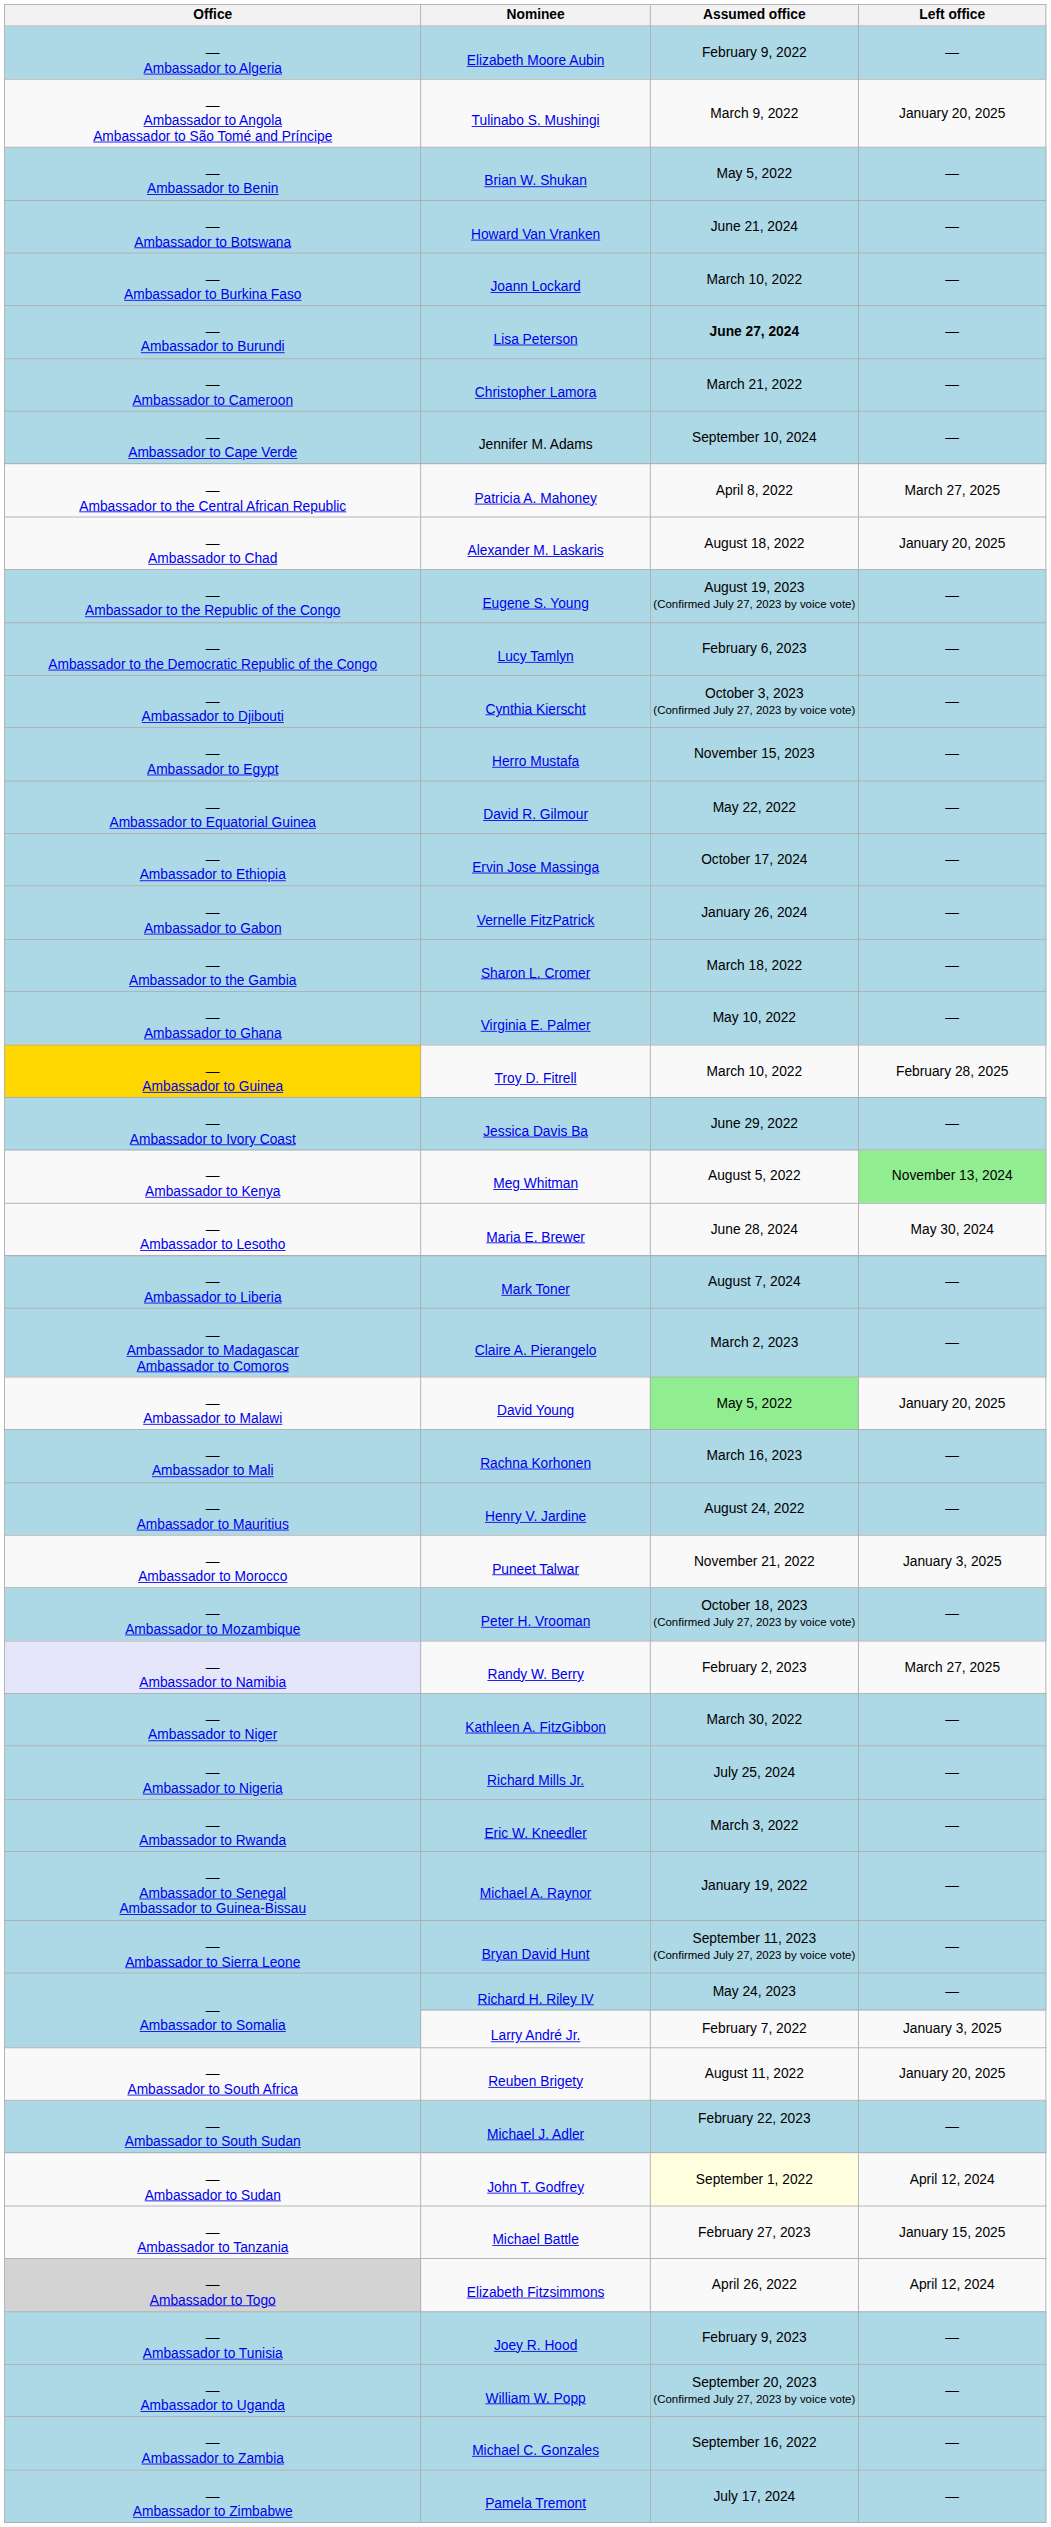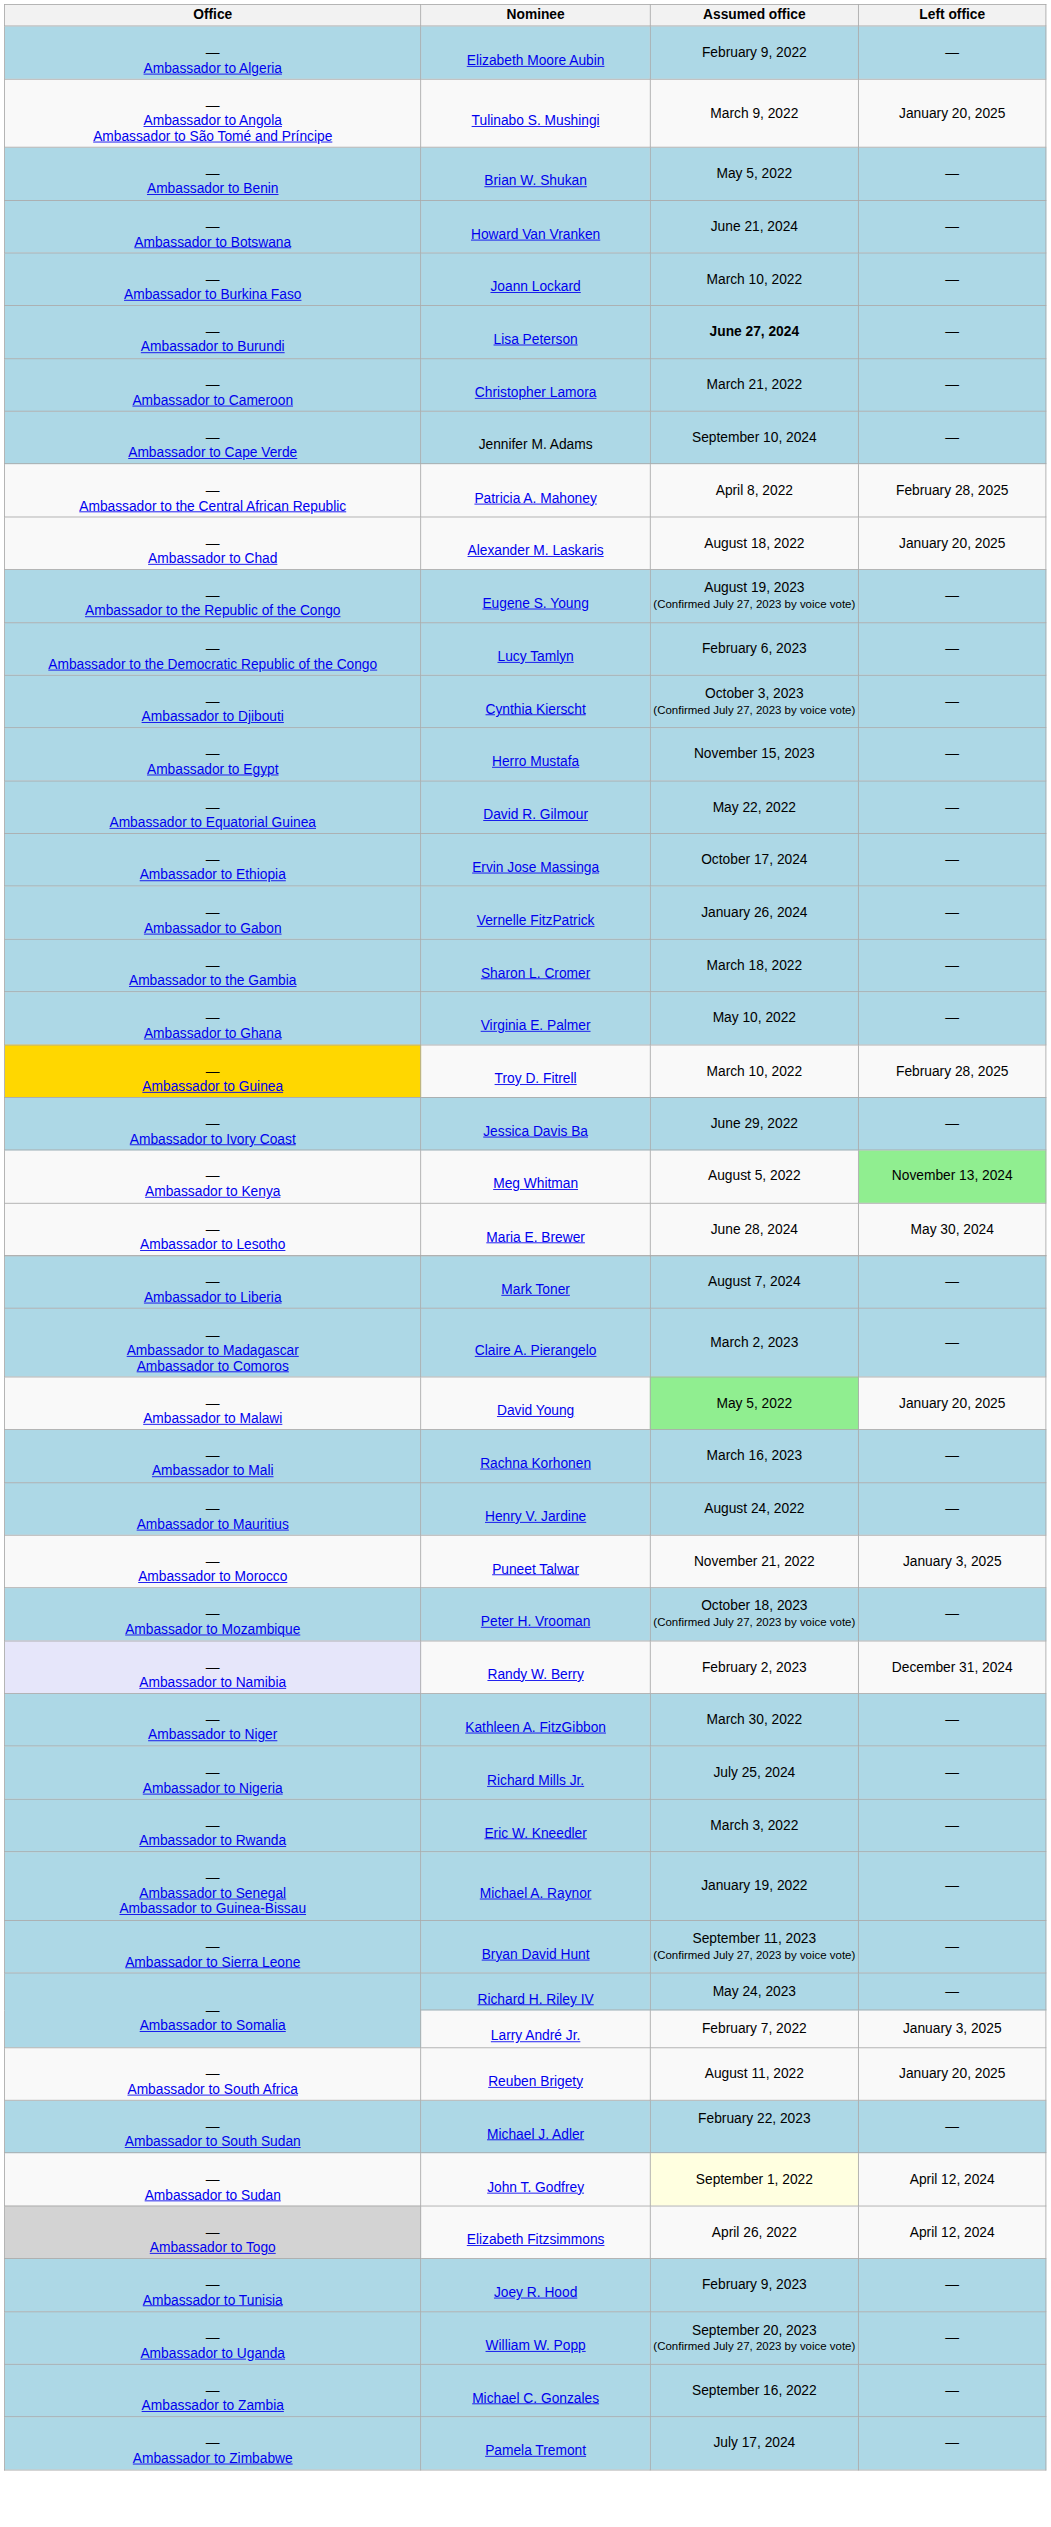Patricia A. Mahoney | Left office: March 27, 2025 -> February 28, 2025
Randy W. Berry | Left office: March 27, 2025 -> December 31, 2024
- row: — Ambassador to Tanzania | Michael Battle | February 27, 2023 | January 15, 2025
